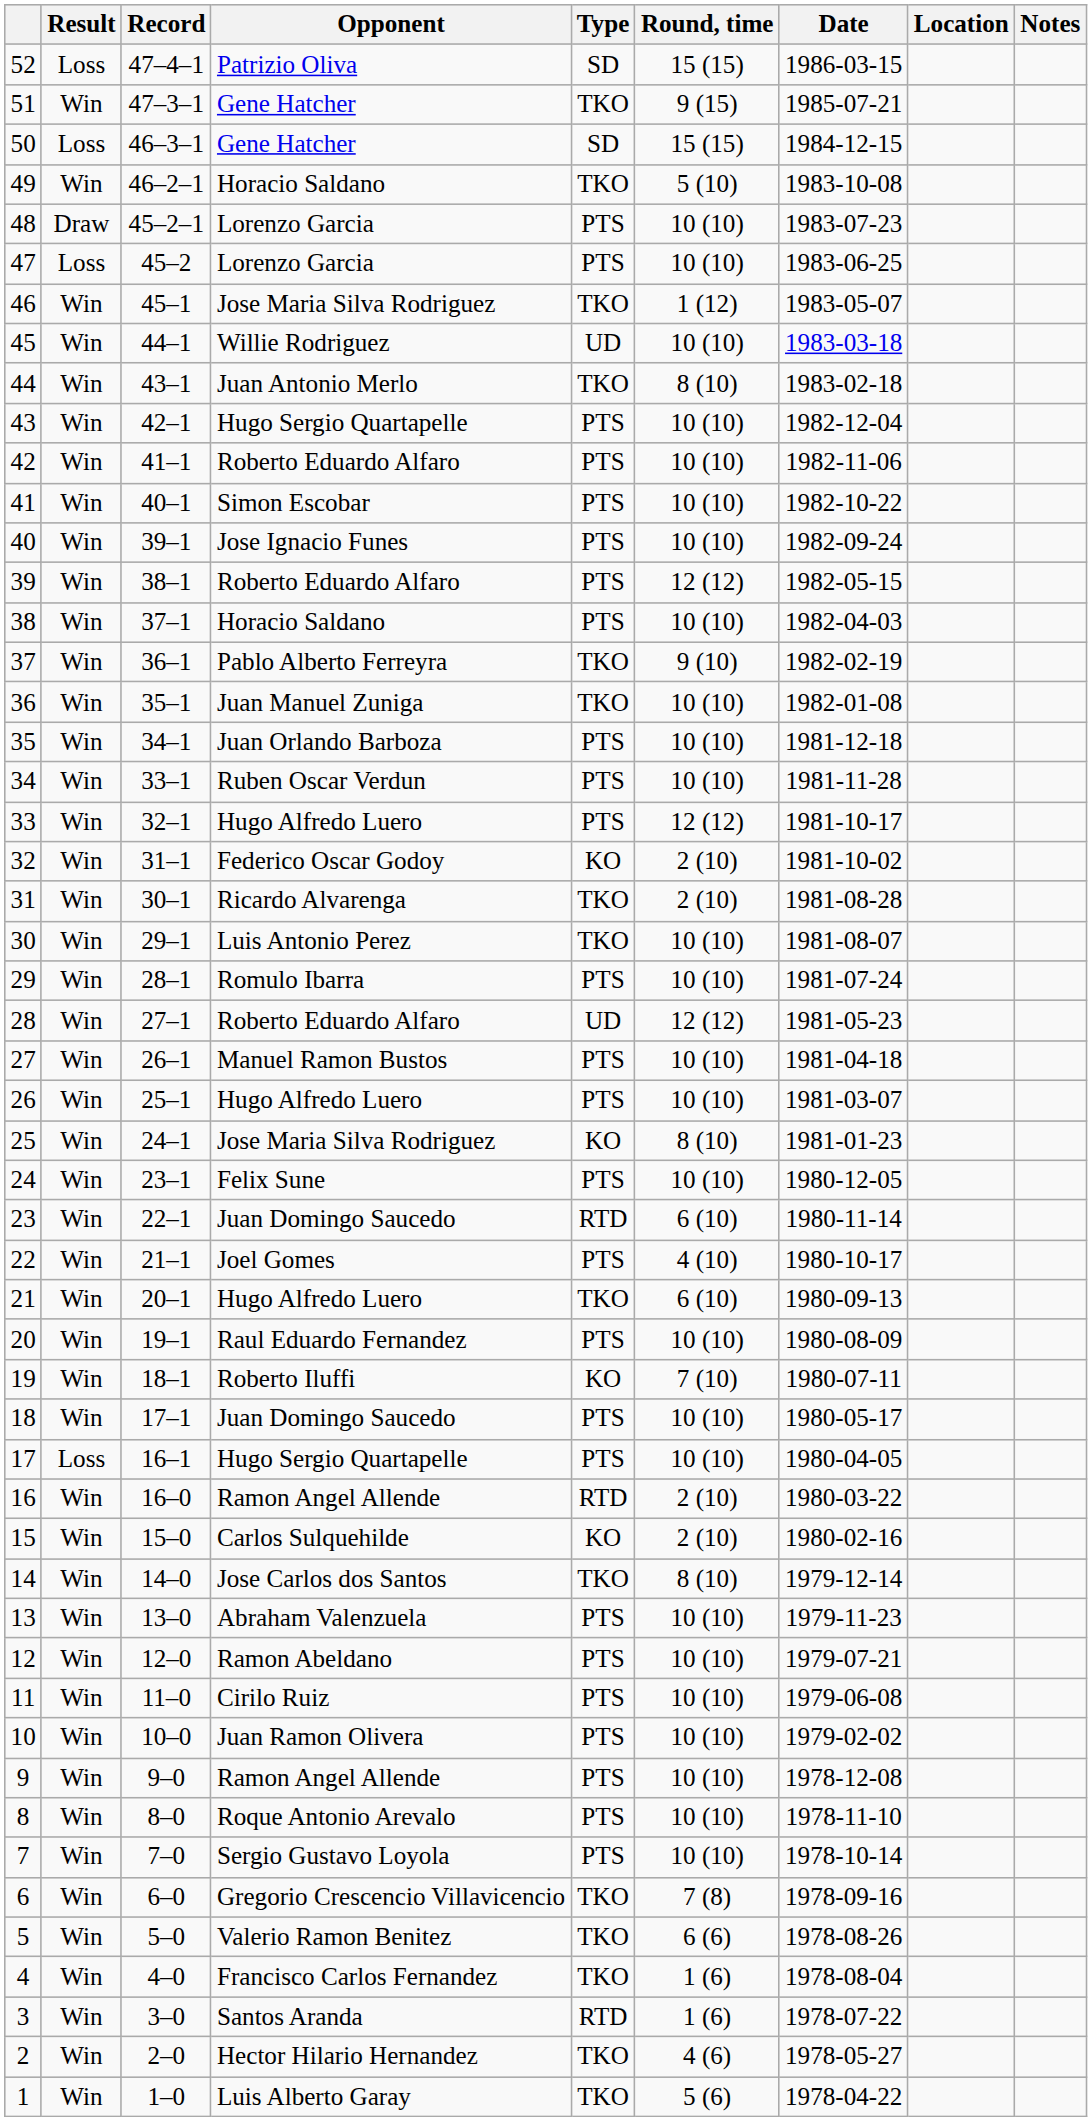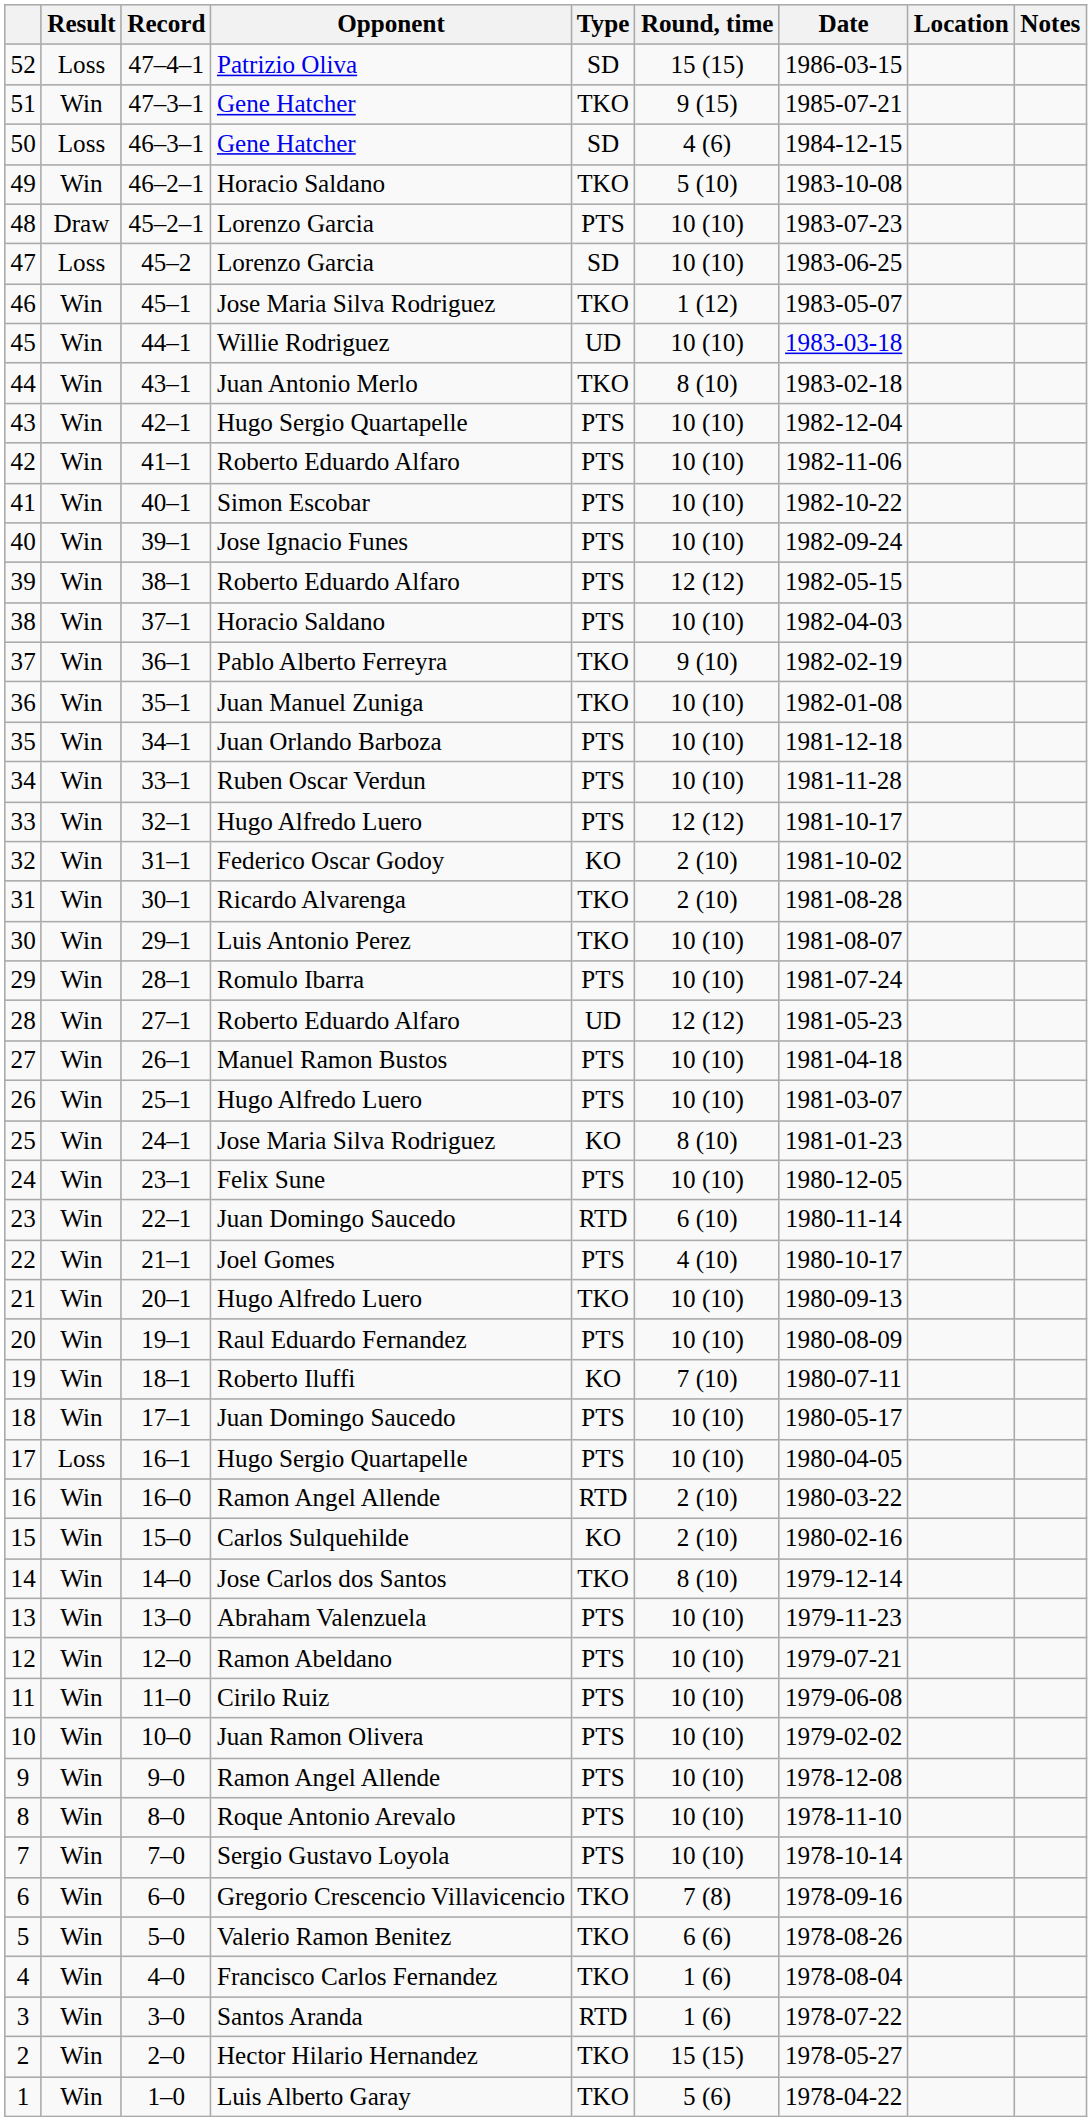50 | Round, time: 15 (15) -> 4 (6)
47 | Type: PTS -> SD
21 | Round, time: 6 (10) -> 10 (10)
2 | Round, time: 4 (6) -> 15 (15)
